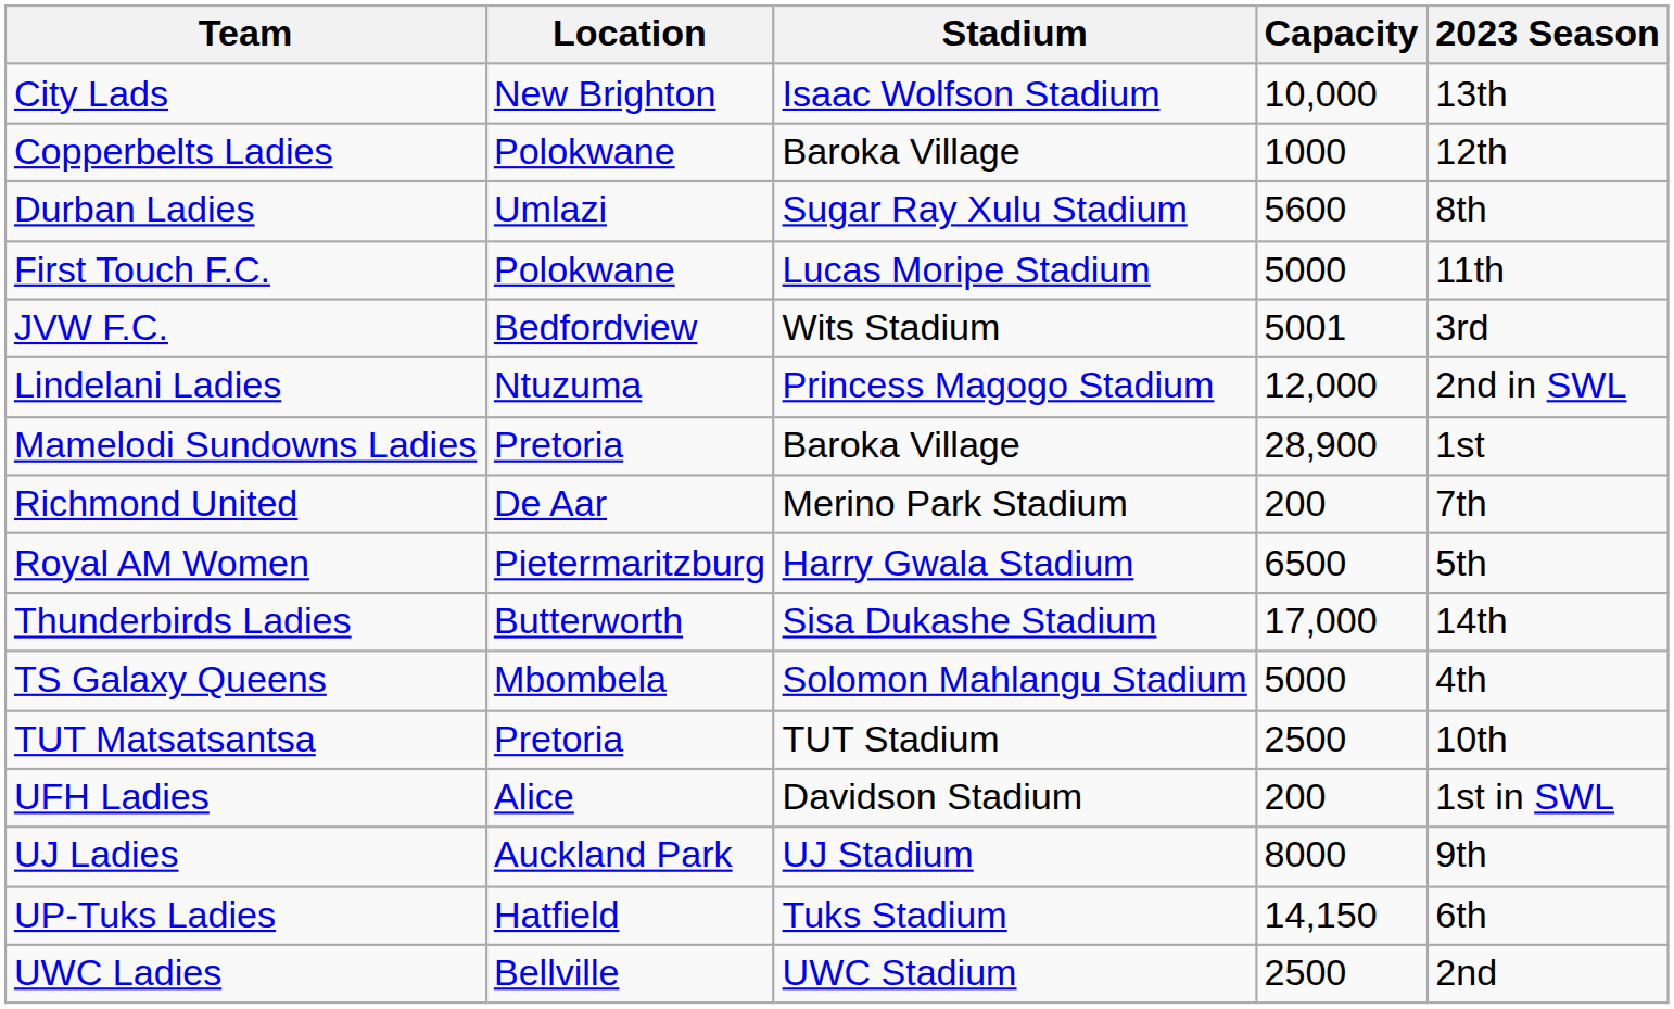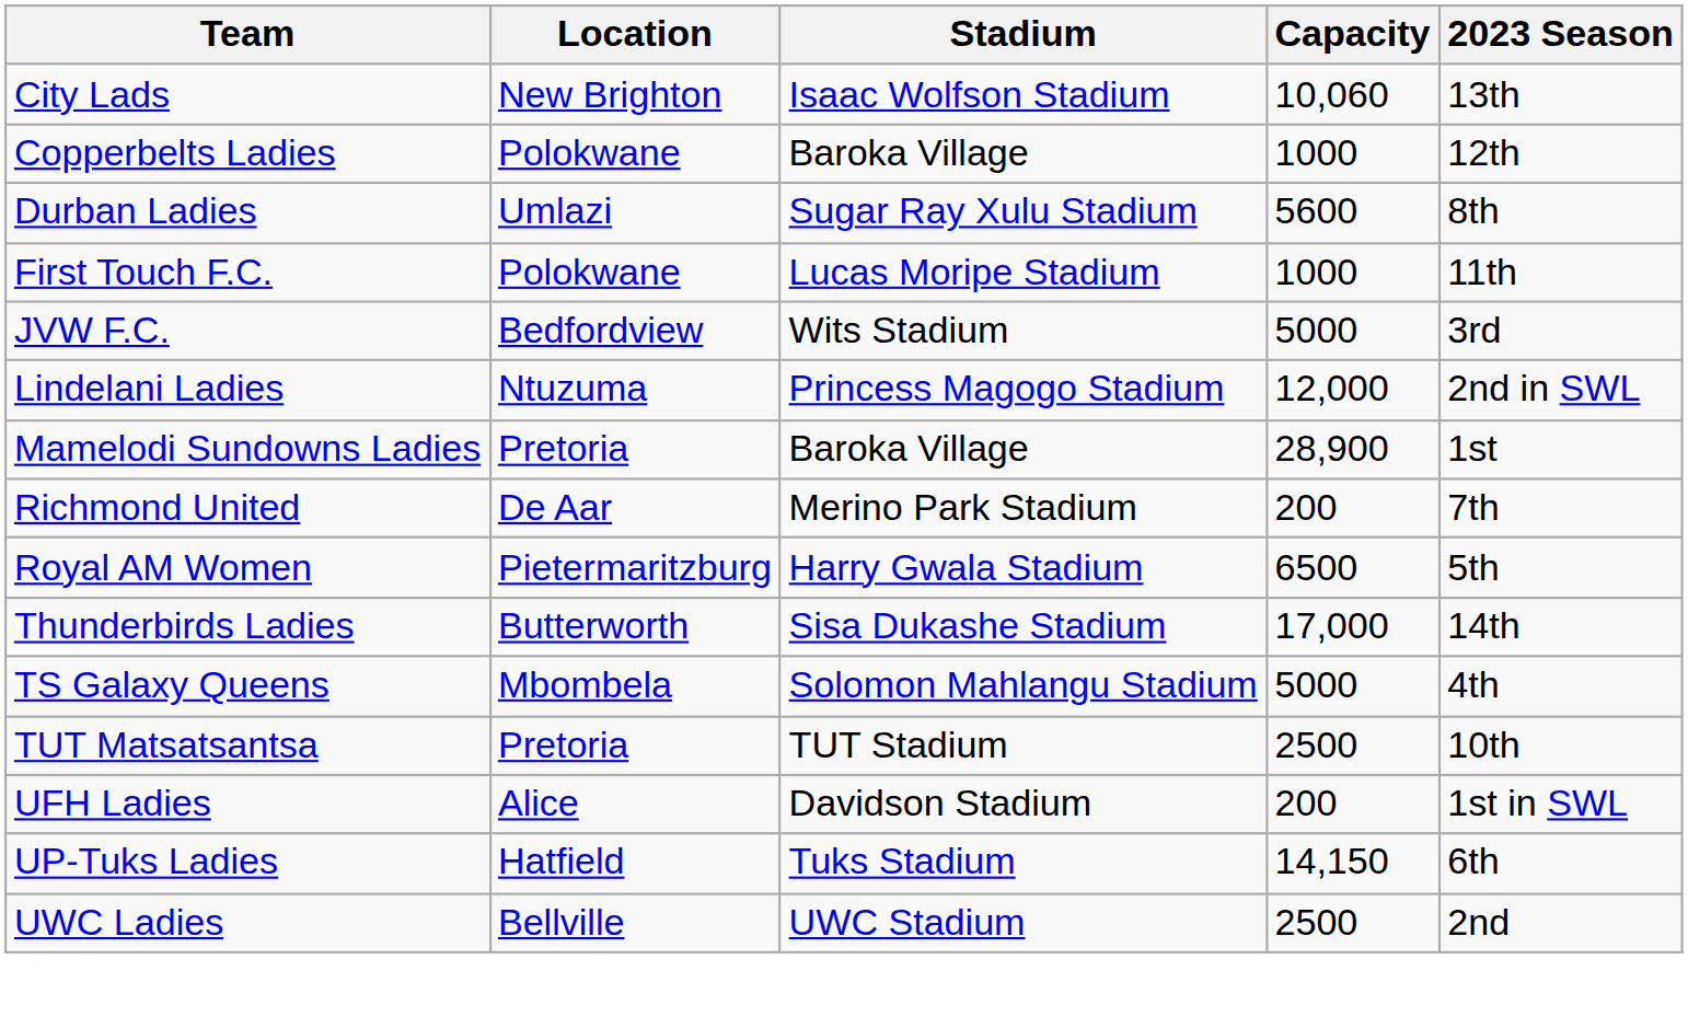City Lads | Capacity: 10,000 -> 10,060
First Touch F.C. | Capacity: 5000 -> 1000
JVW F.C. | Capacity: 5001 -> 5000
- row: UJ Ladies | Auckland Park | UJ Stadium | 8000 | 9th
